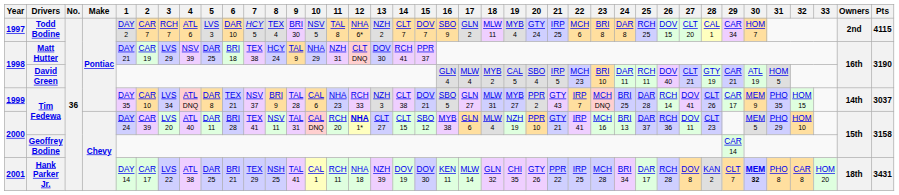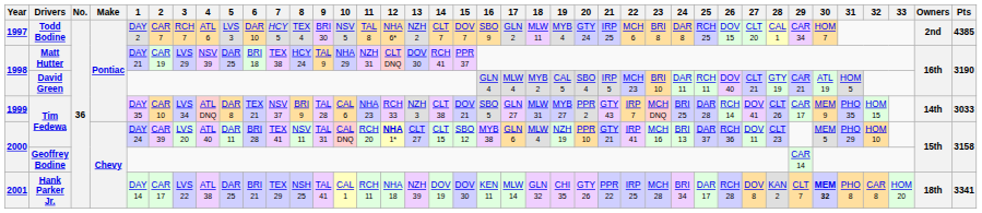Todd Bodine | Pts: 4115 -> 4385
1999 / Tim Fedewa | Pts: 3037 -> 3033
Hank Parker Jr. | Pts: 3431 -> 3341
